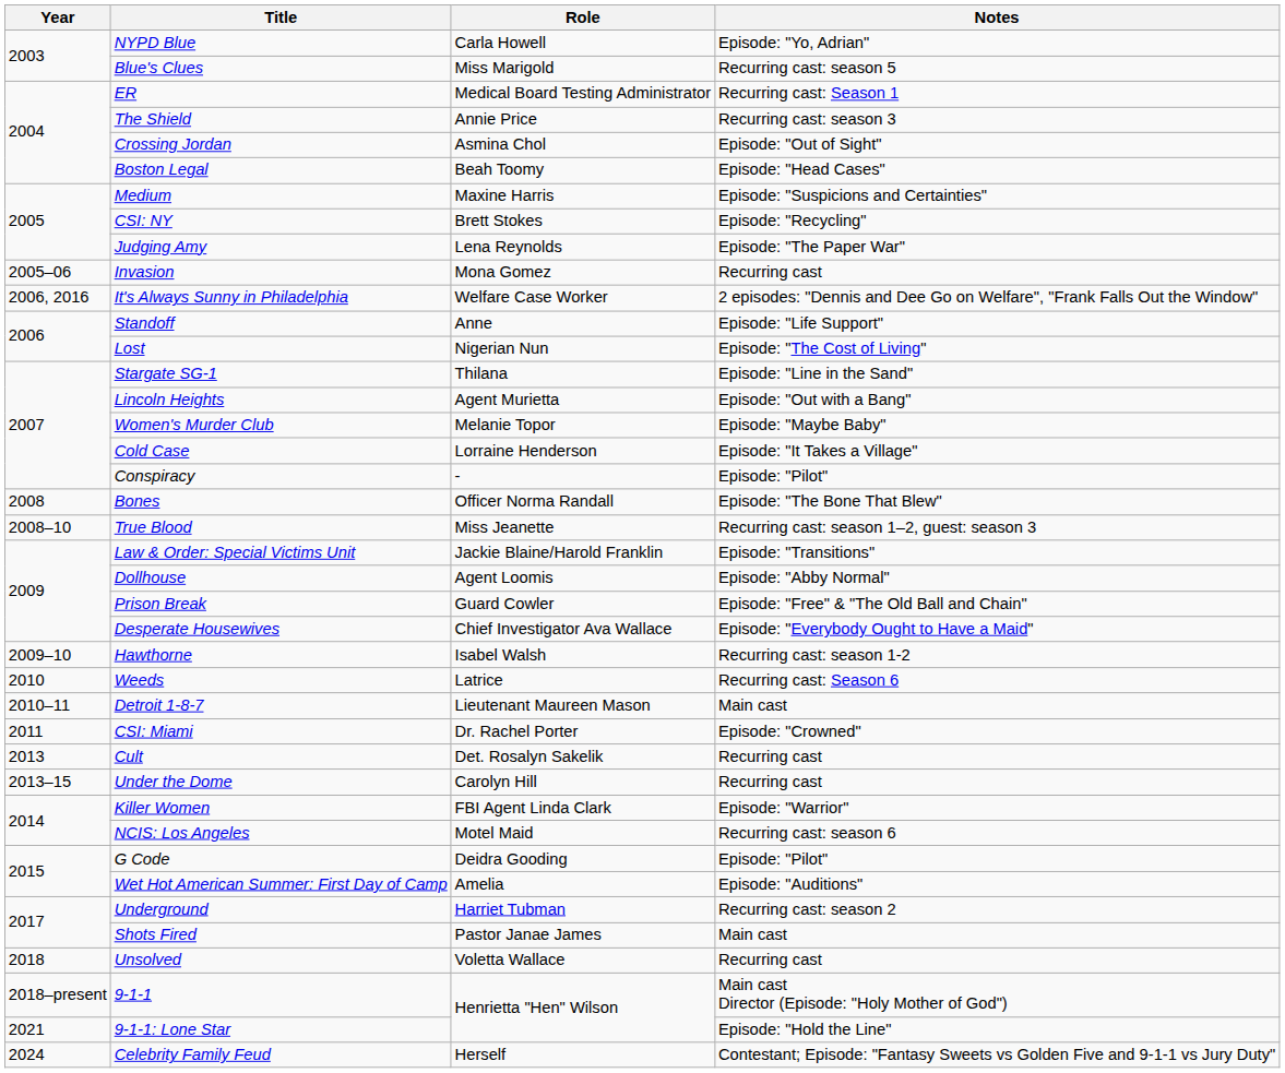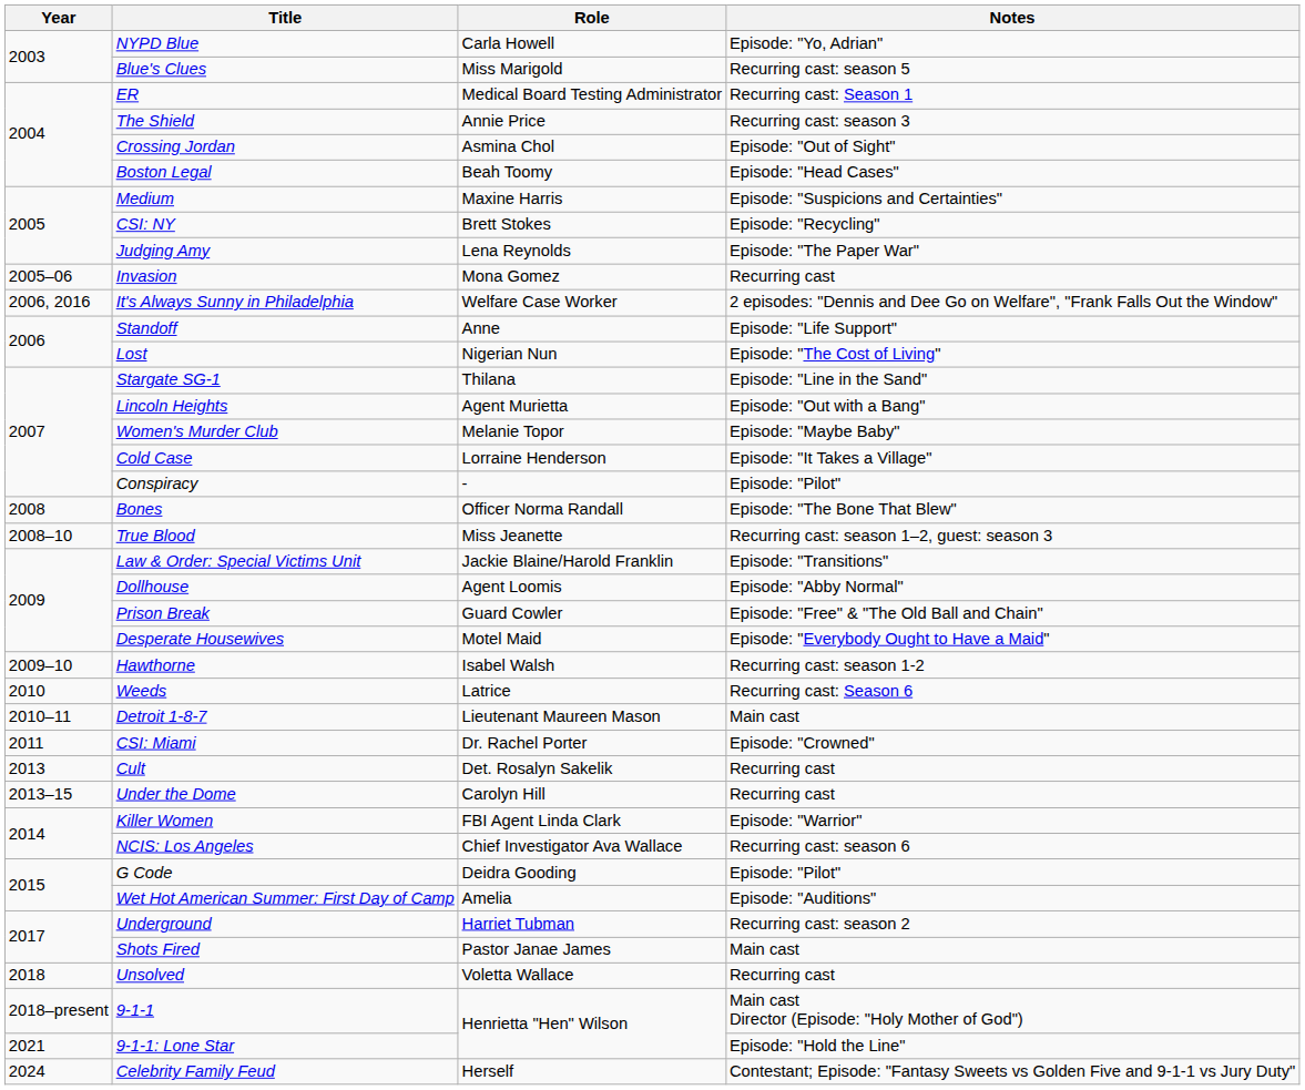Desperate Housewives | Role: Chief Investigator Ava Wallace -> Motel Maid
NCIS: Los Angeles | Role: Motel Maid -> Chief Investigator Ava Wallace
